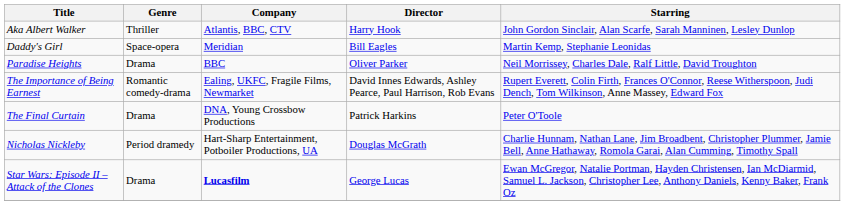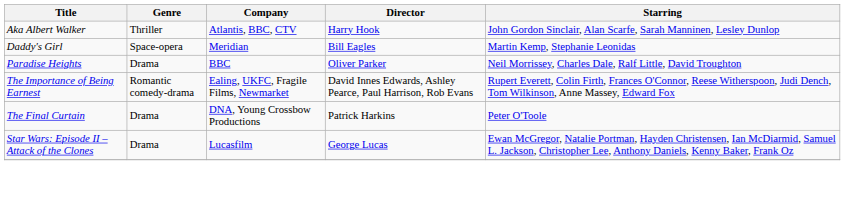- row: Nicholas Nickleby | Period dramedy | Hart-Sharp Entertainment, Potboiler Productions, UA | Douglas McGrath | Charlie Hunnam, Nathan Lane, Jim Broadbent, Christopher Plummer, Jamie Bell, Anne Hathaway, Romola Garai, Alan Cumming, Timothy Spall
Star Wars: Episode II – Attack of the Clones | Company: bold -> normal
